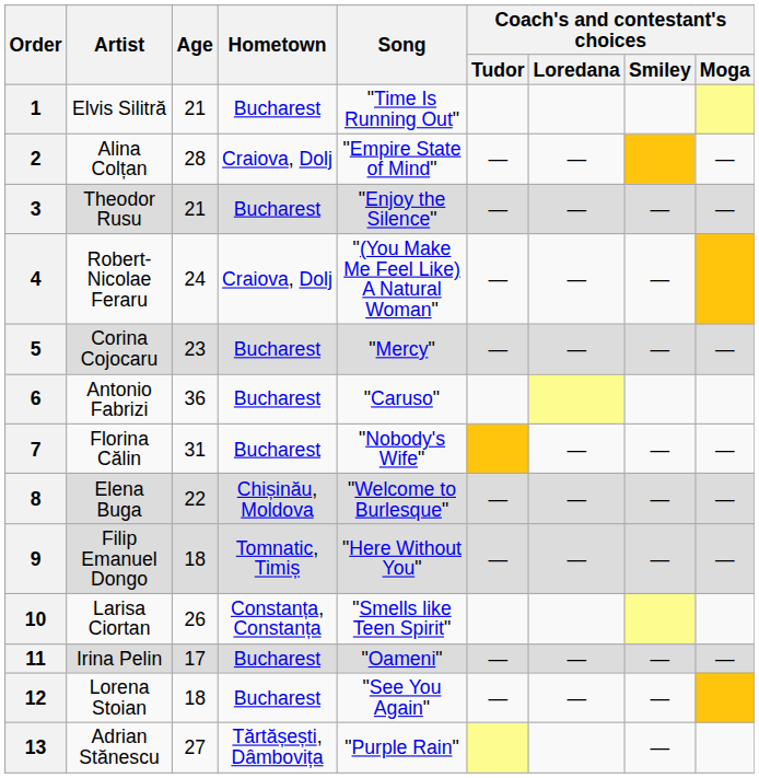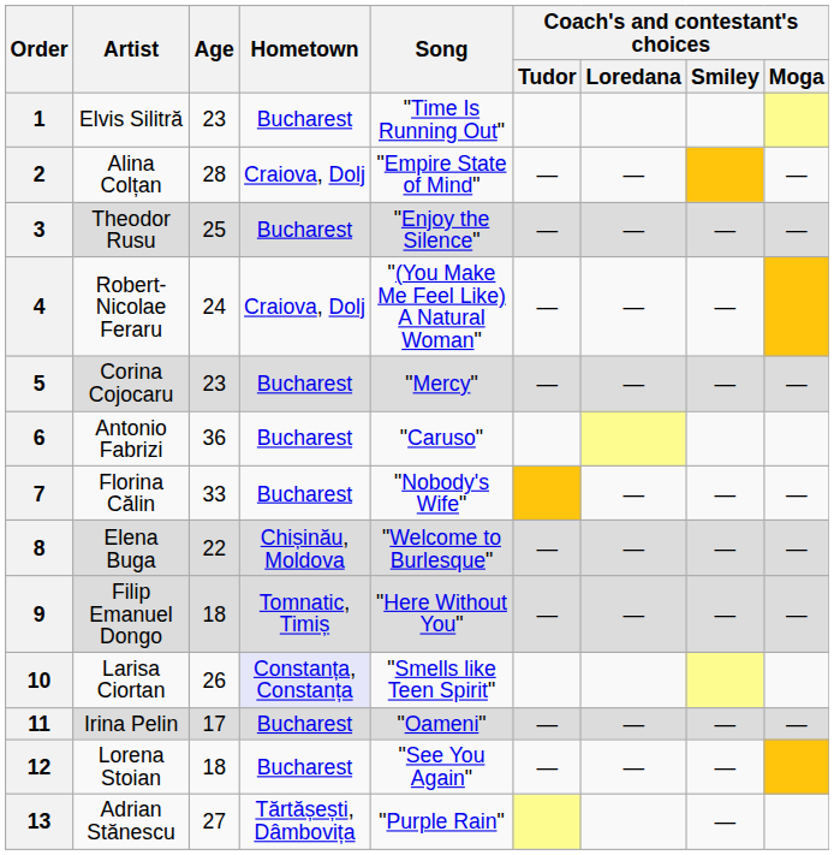1 | Age: 21 -> 23
3 | Age: 21 -> 25
7 | Age: 31 -> 33
10 | Hometown: no background -> lavender background
